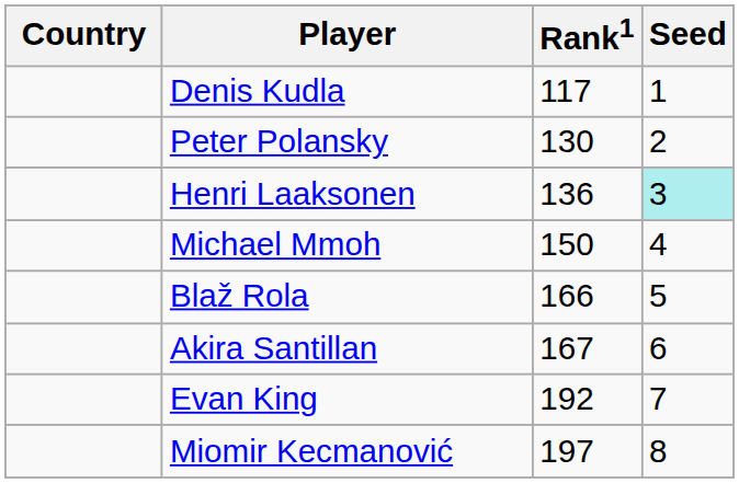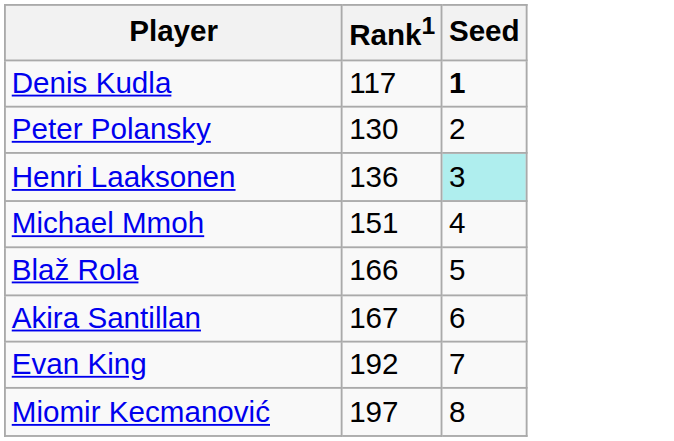- column: Country
Denis Kudla | Seed: normal -> bold
Michael Mmoh | Rank1: 150 -> 151
